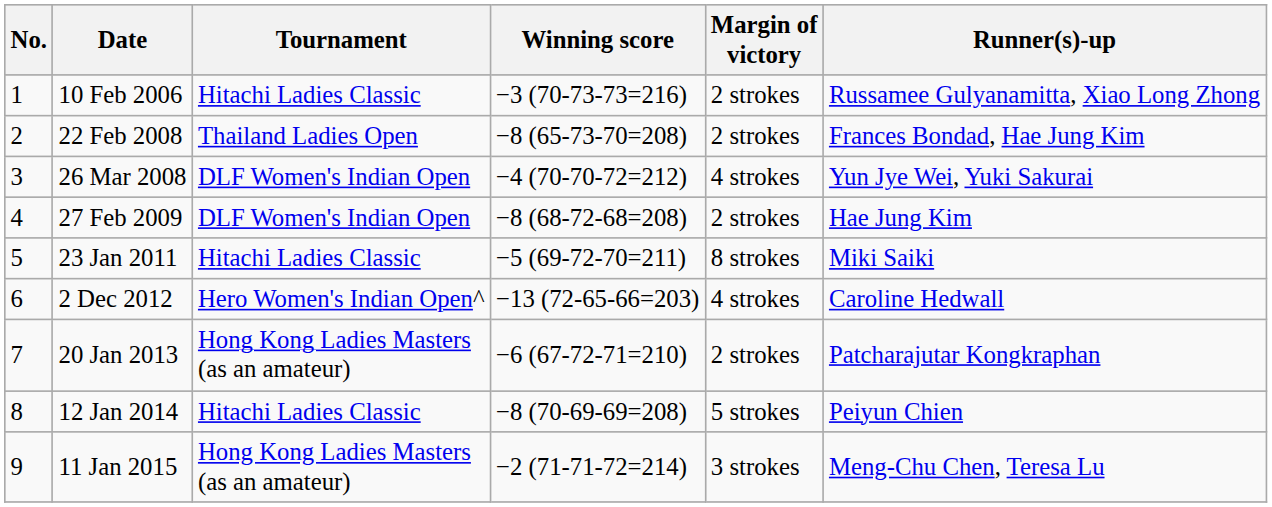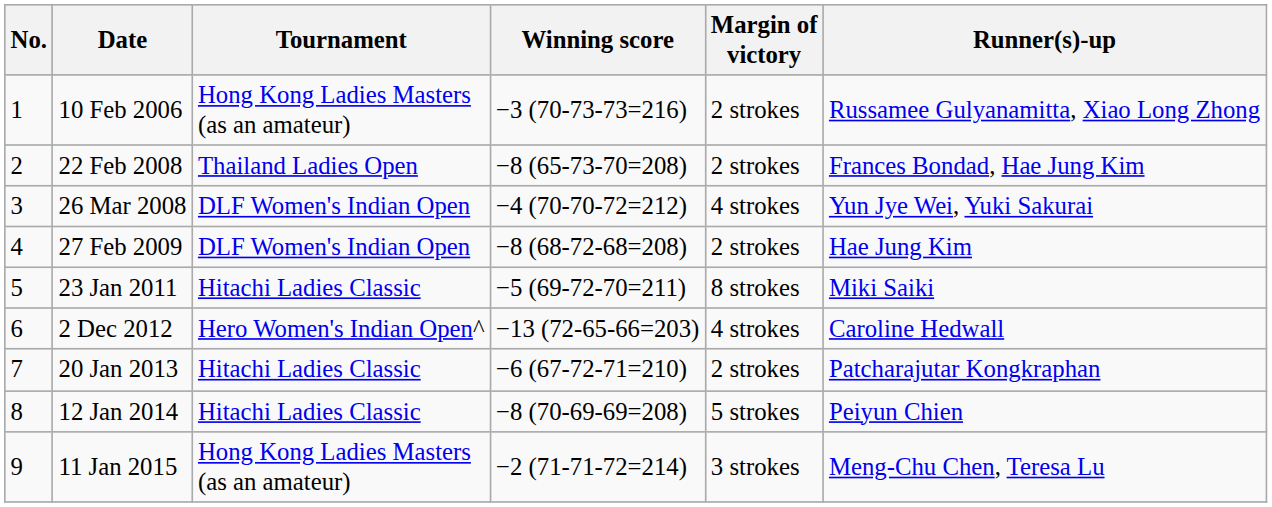10 Feb 2006 | Tournament: Hitachi Ladies Classic -> Hong Kong Ladies Masters (as an amateur)
20 Jan 2013 | Tournament: Hong Kong Ladies Masters (as an amateur) -> Hitachi Ladies Classic
